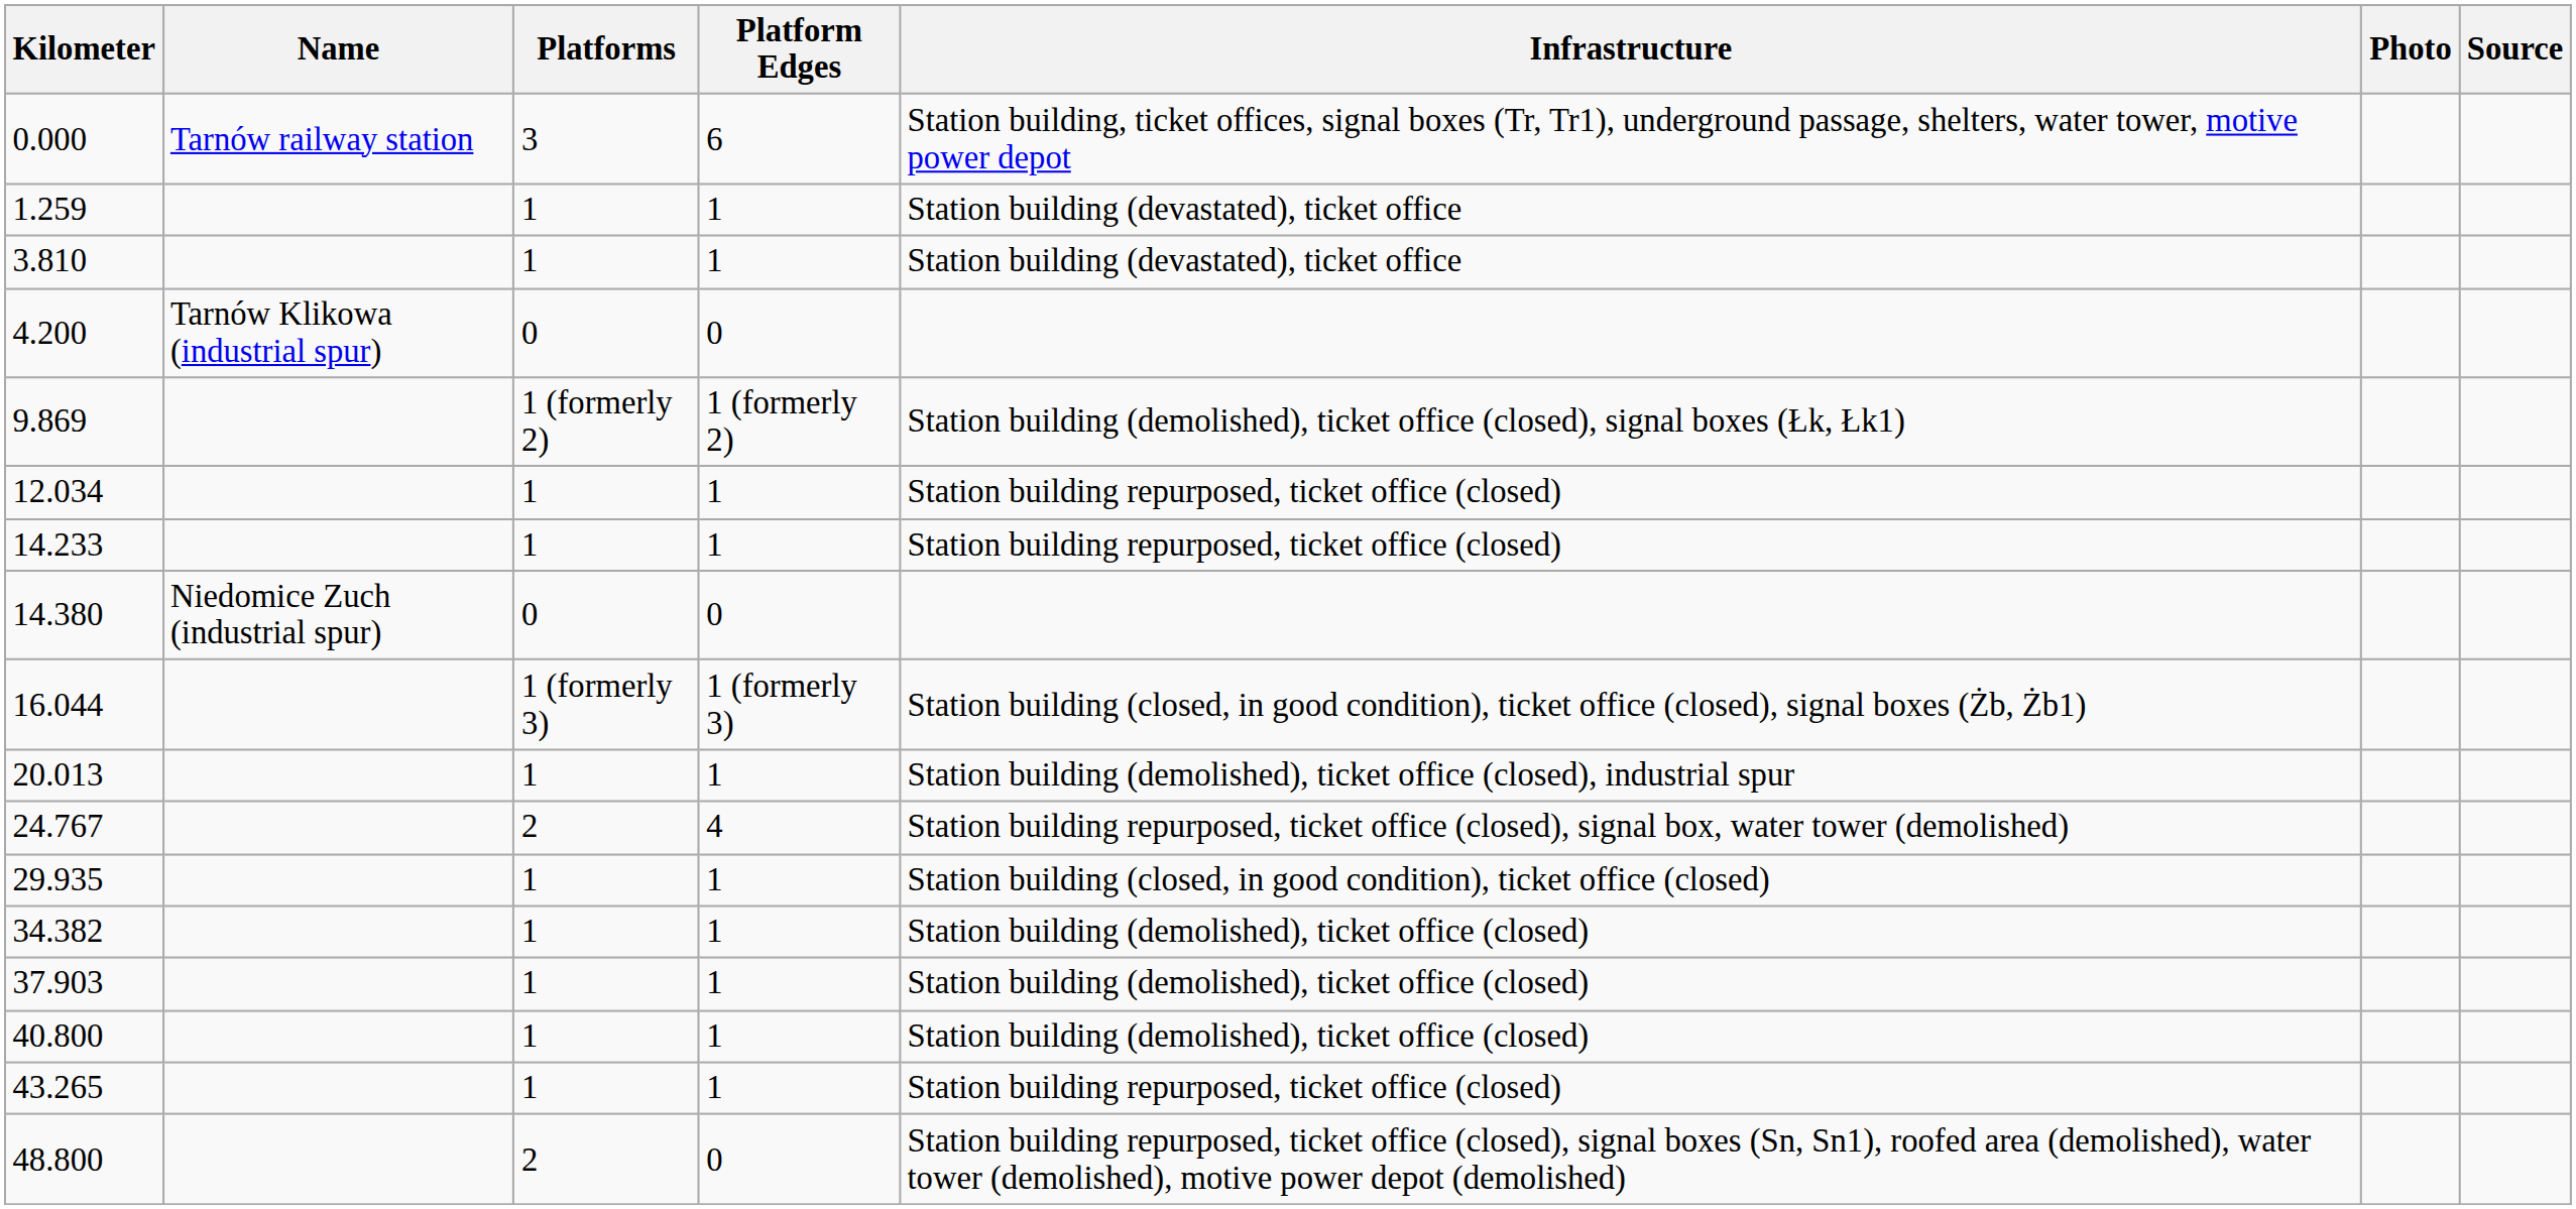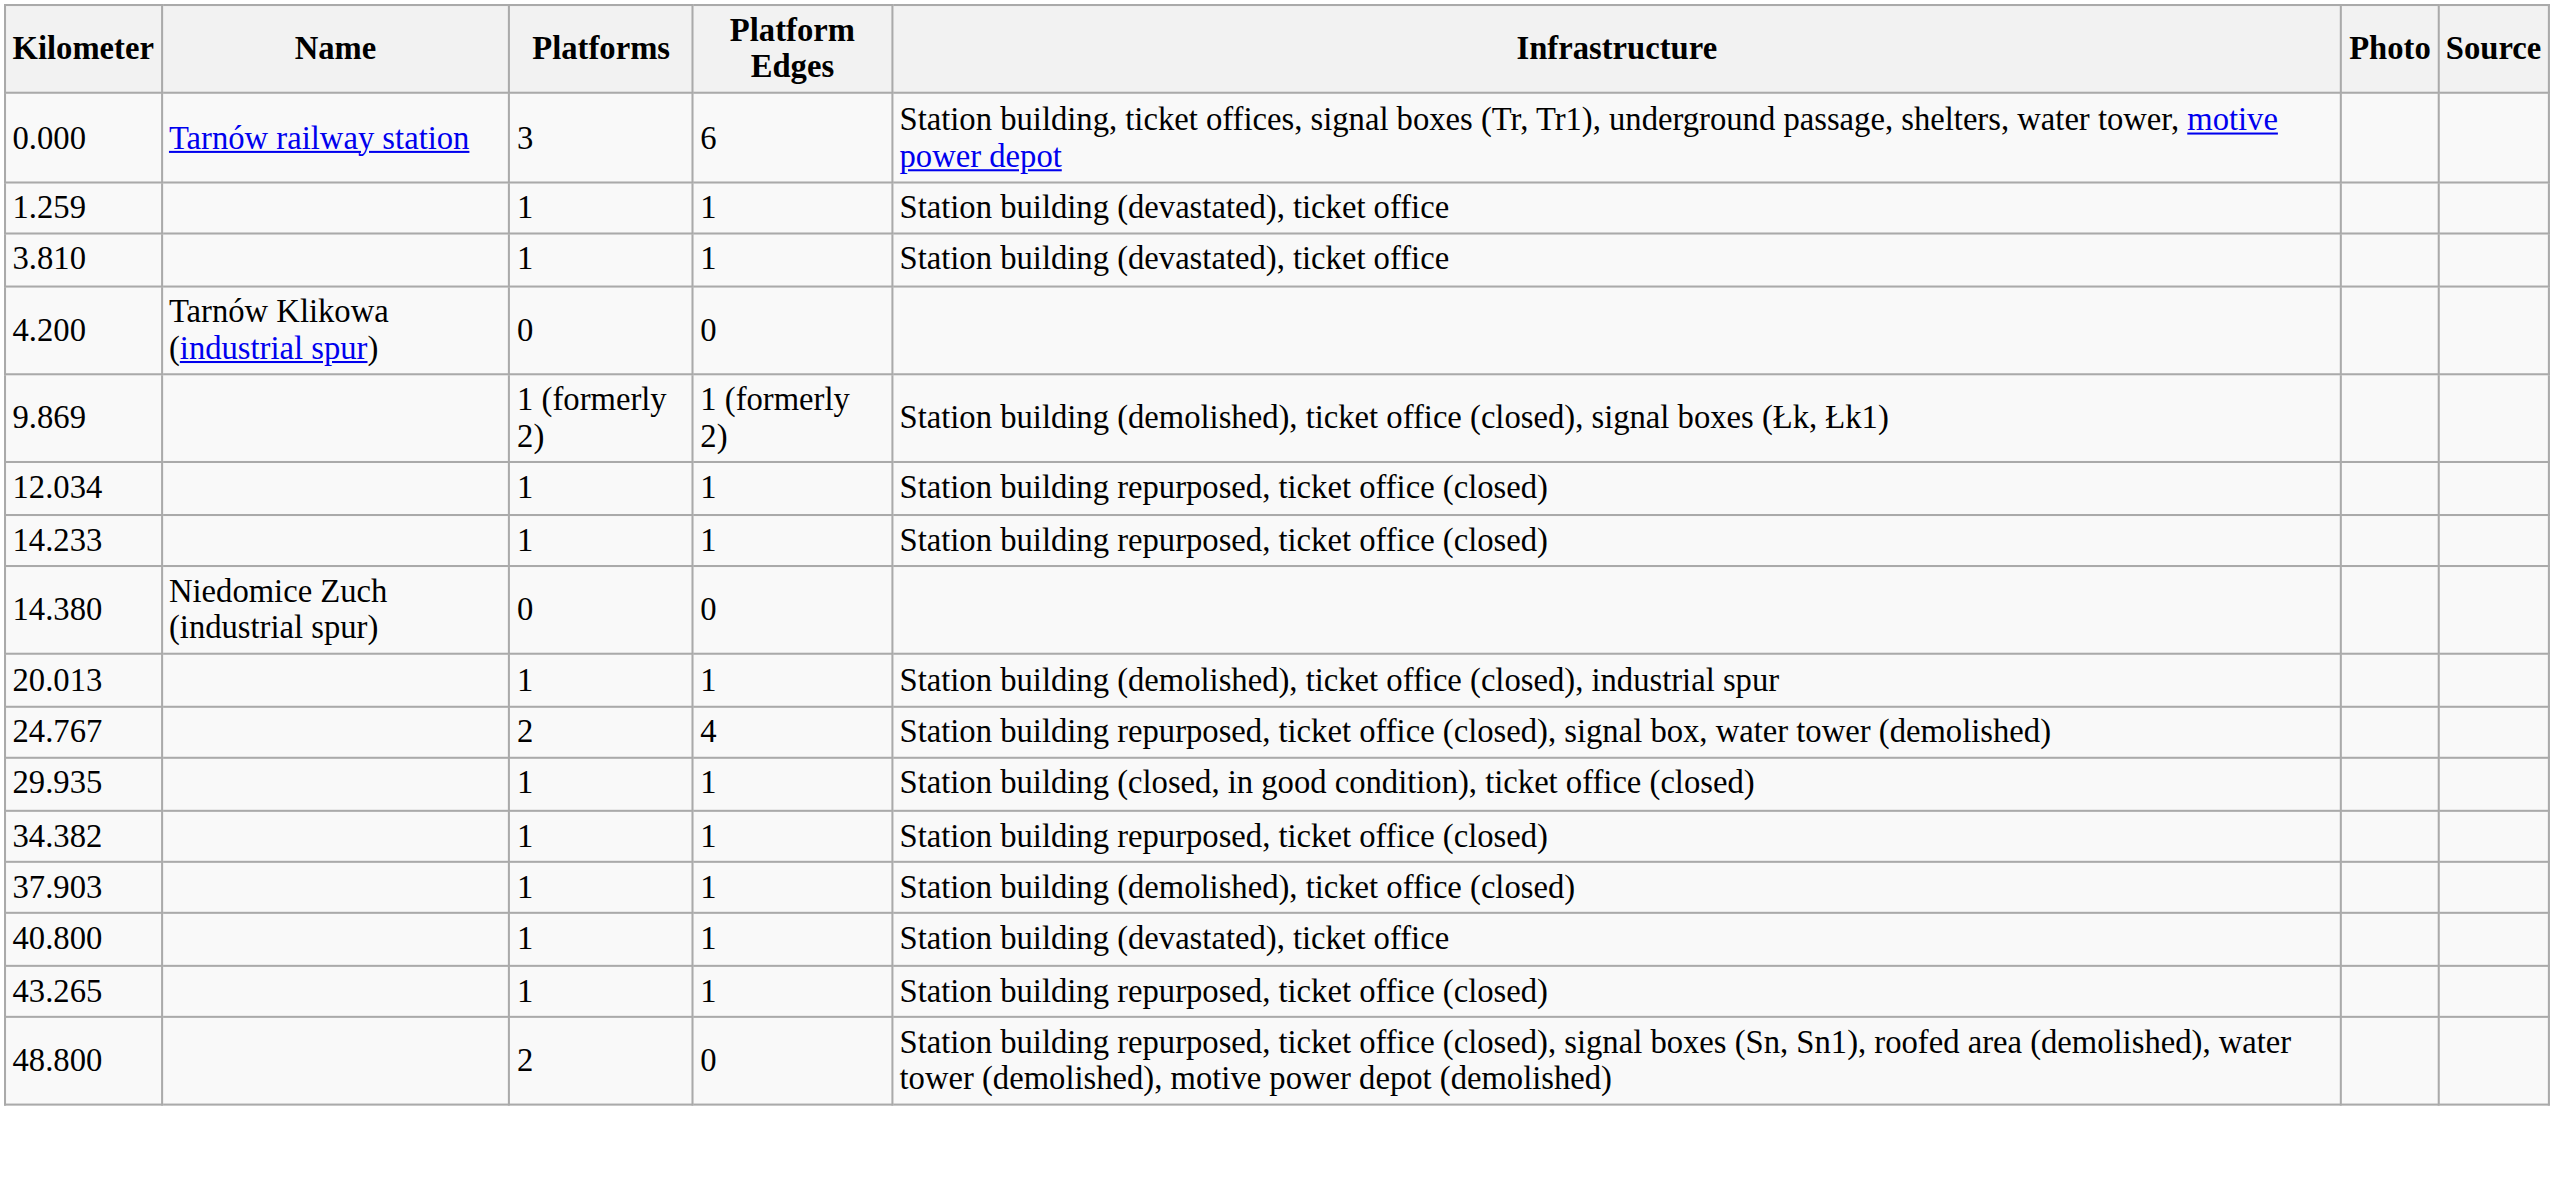- row: 16.044 | 1 (formerly 3) | 1 (formerly 3) | Station building (closed, in good condition), ticket office (closed), signal boxes (Żb, Żb1)
34.382 | Infrastructure: Station building (demolished), ticket office (closed) -> Station building repurposed, ticket office (closed)
40.800 | Infrastructure: Station building (demolished), ticket office (closed) -> Station building (devastated), ticket office
